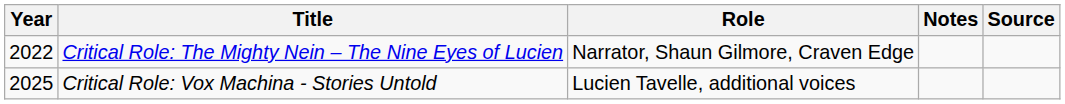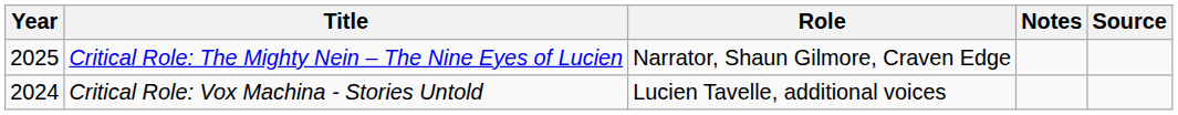Critical Role: The Mighty Nein – The Nine Eyes of Lucien | Year: 2022 -> 2025
Critical Role: Vox Machina - Stories Untold | Year: 2025 -> 2024
